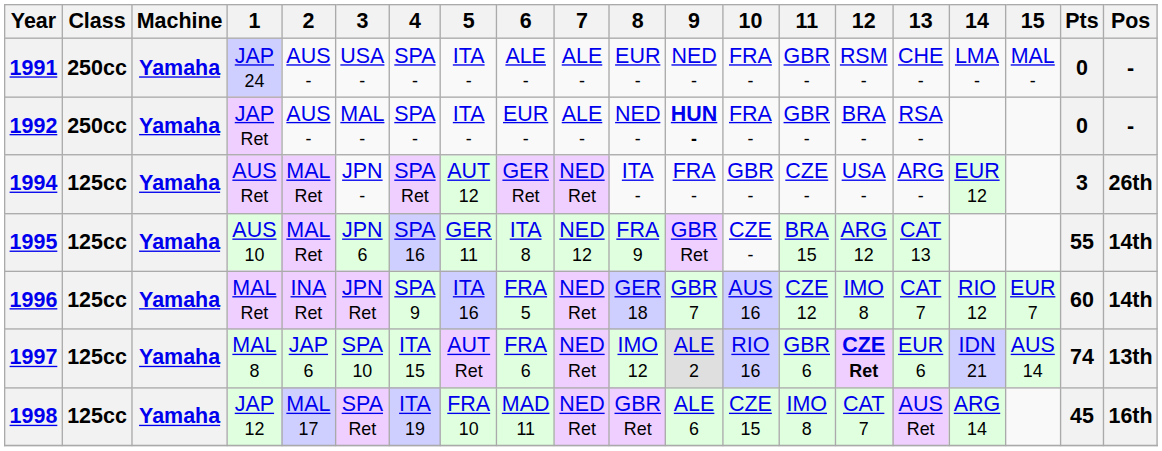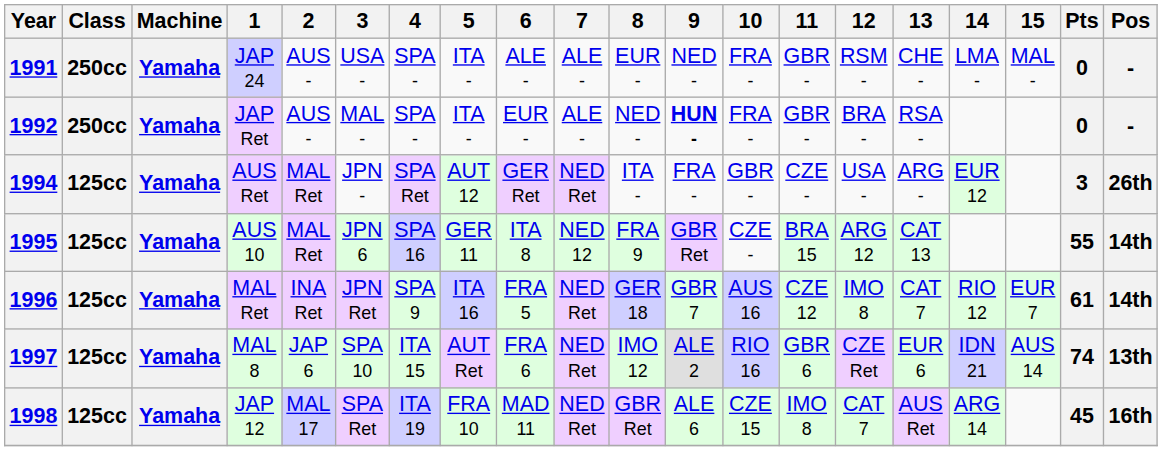1996 | Pts: 60 -> 61
1997 | 12: bold -> normal
